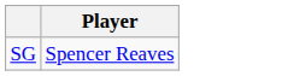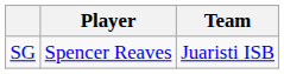+ column: Team | Juaristi ISB
